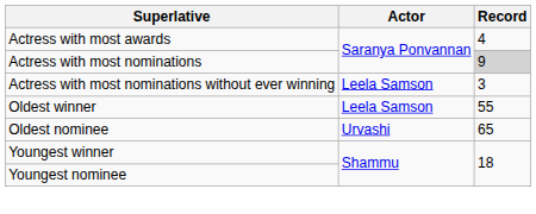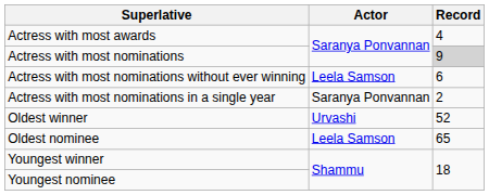Actress with most nominations without ever winning | Record: 3 -> 6
+ row: Actress with most nominations in a single year | Saranya Ponvannan | 2
Oldest winner | Actor: Leela Samson -> Urvashi
Oldest winner | Record: 55 -> 52
Oldest nominee | Actor: Urvashi -> Leela Samson
